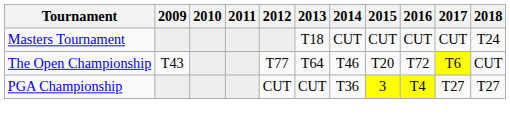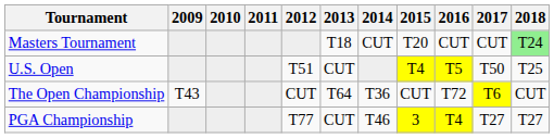Masters Tournament | 2015: CUT -> T20
Masters Tournament | 2018: no background -> lightgreen background
+ row: U.S. Open | T51 | CUT | T4 | T5 | T50 | T25
The Open Championship | 2012: T77 -> CUT
The Open Championship | 2014: T46 -> T36
The Open Championship | 2015: T20 -> CUT
PGA Championship | 2012: CUT -> T77
PGA Championship | 2014: T36 -> T46
